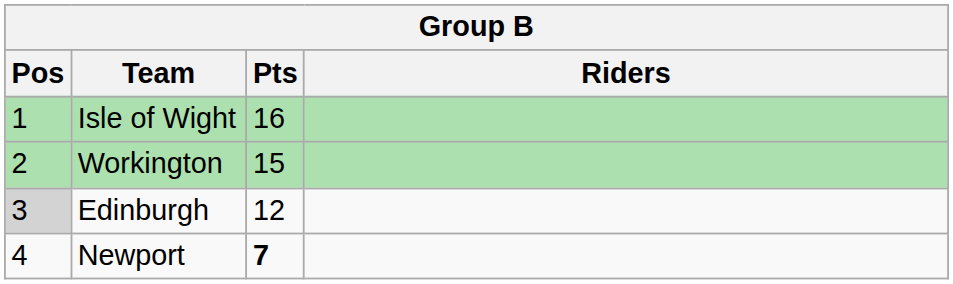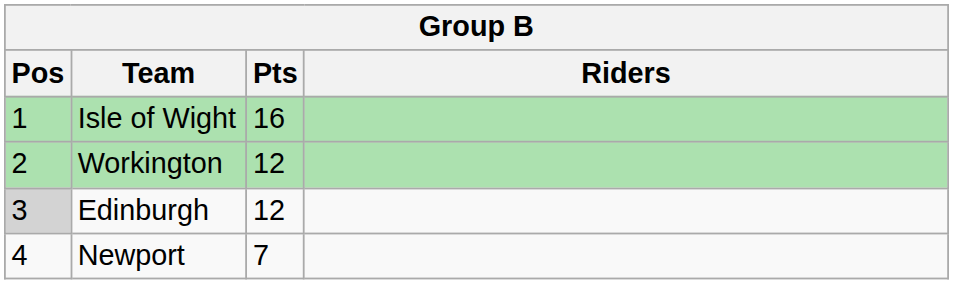Workington | Pts: 15 -> 12
Newport | Pts: bold -> normal
